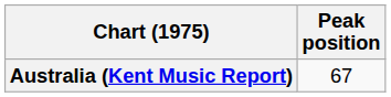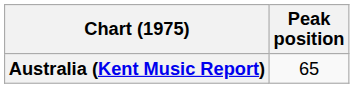Australia (Kent Music Report) | Peak position: 67 -> 65
